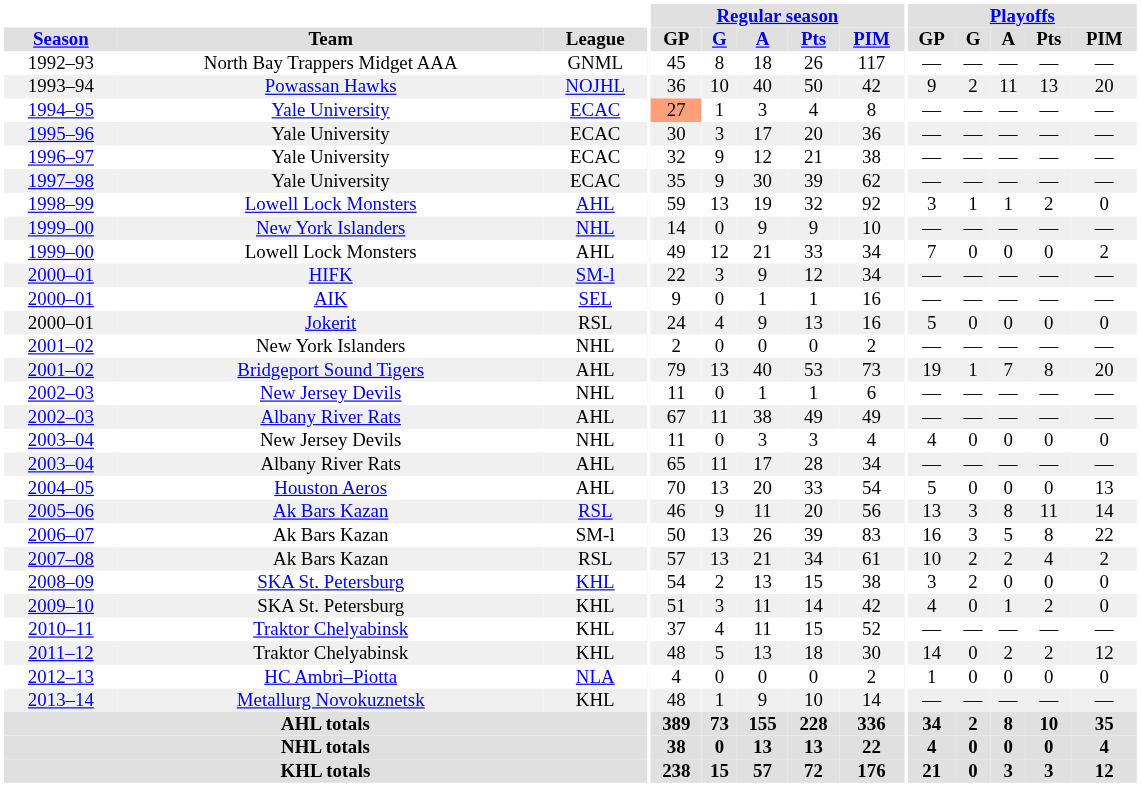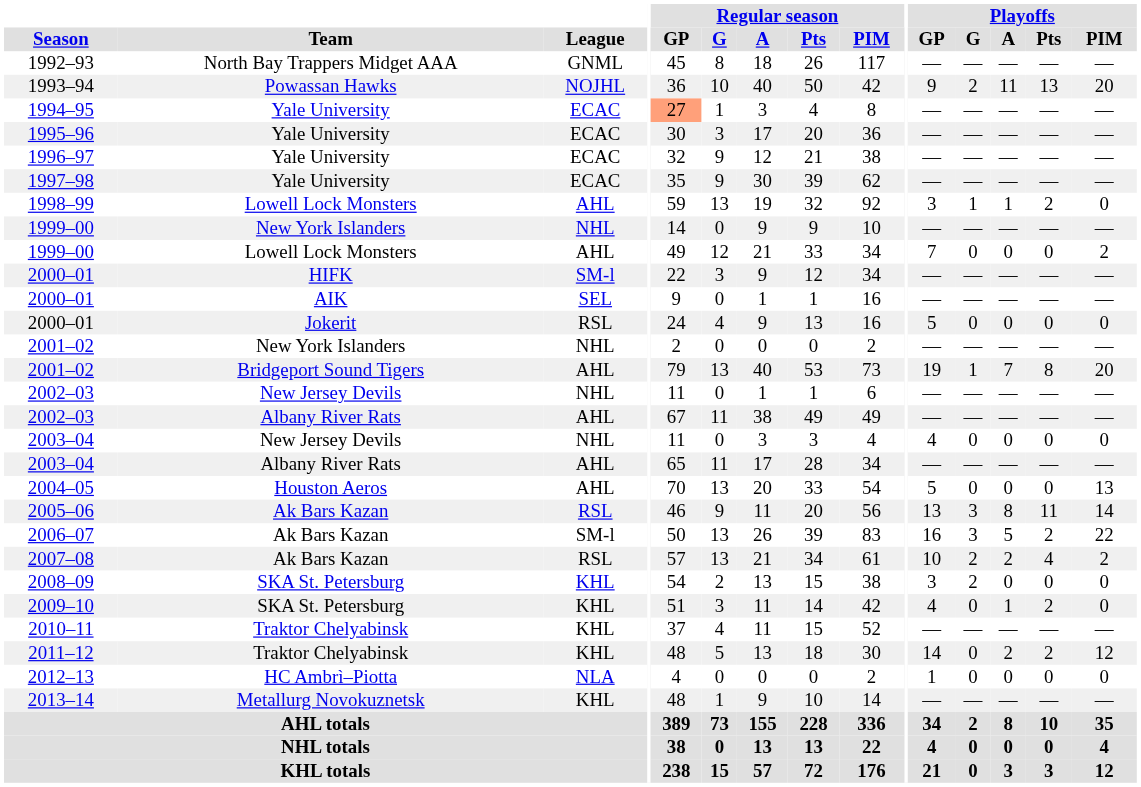2006–07 | Playoffs / Pts: 8 -> 2
